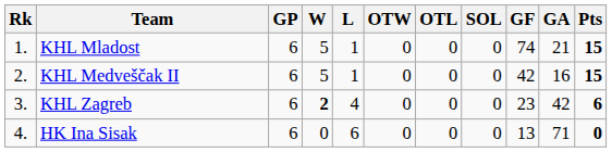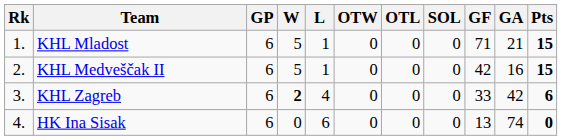KHL Mladost | GF: 74 -> 71
KHL Zagreb | GF: 23 -> 33
HK Ina Sisak | GA: 71 -> 74
